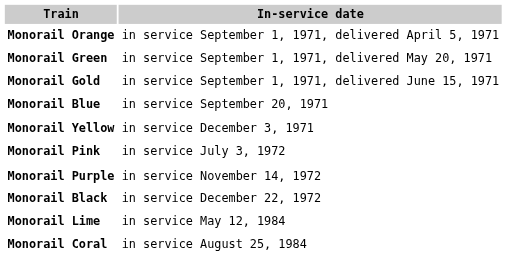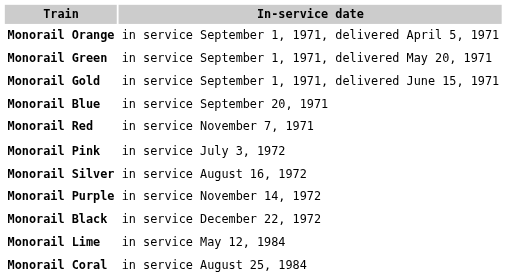+ row: Monorail Red | in service November 7, 1971
- row: Monorail Yellow | in service December 3, 1971
+ row: Monorail Silver | in service August 16, 1972
